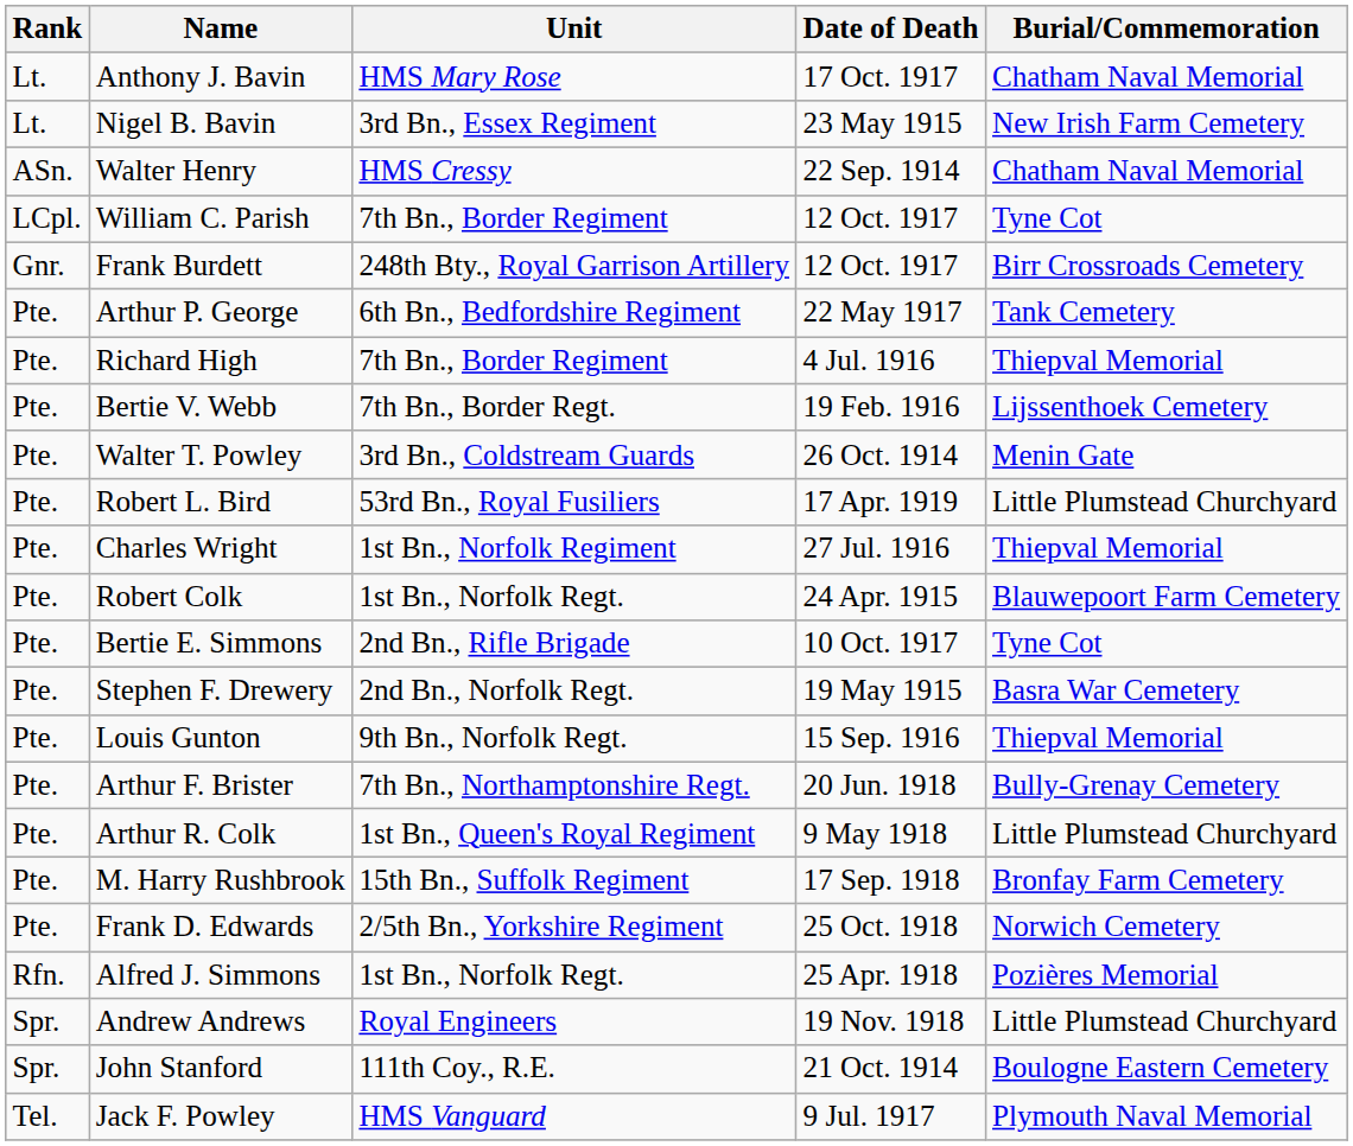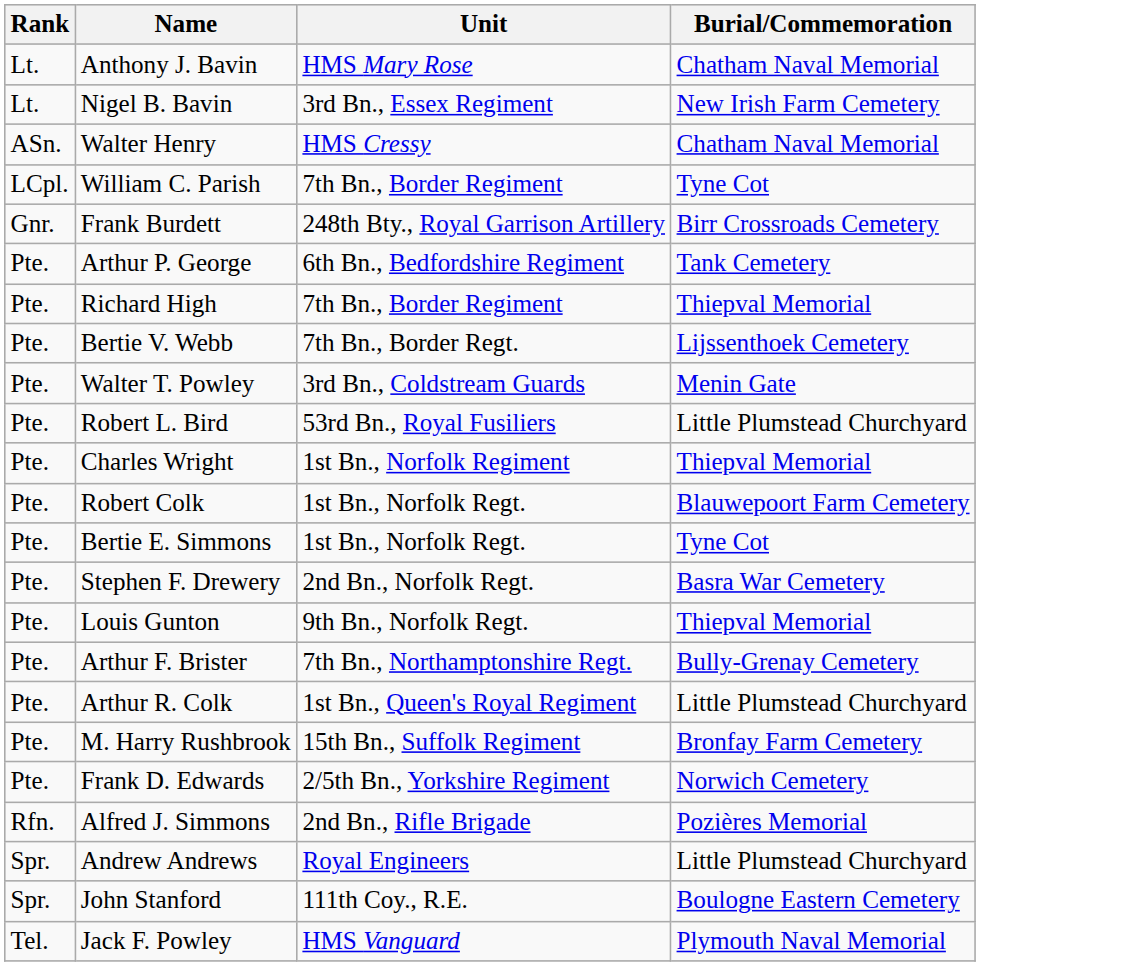- column: Date of Death | 17 Oct. 1917 | 23 May 1915 | 22 Sep. 1914 | 12 Oct. 1917 | 12 Oct. 1917 | 22 May 1917 | 4 Jul. 1916 | 19 Feb. 1916 | 26 Oct. 1914 | 17 Apr. 1919 | 27 Jul. 1916 | 24 Apr. 1915 | 10 Oct. 1917 | 19 May 1915 | 15 Sep. 1916 | 20 Jun. 1918 | 9 May 1918 | 17 Sep. 1918 | 25 Oct. 1918 | 25 Apr. 1918 | 19 Nov. 1918 | 21 Oct. 1914 | 9 Jul. 1917
Bertie E. Simmons | Unit: 2nd Bn., Rifle Brigade -> 1st Bn., Norfolk Regt.
Alfred J. Simmons | Unit: 1st Bn., Norfolk Regt. -> 2nd Bn., Rifle Brigade
